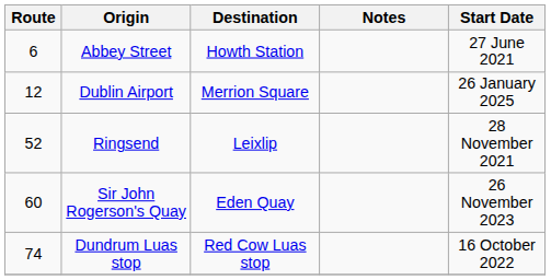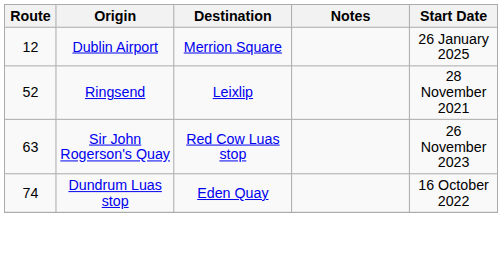- row: 6 | Abbey Street | Howth Station | 27 June 2021
Sir John Rogerson's Quay | Route: 60 -> 63
Sir John Rogerson's Quay | Destination: Eden Quay -> Red Cow Luas stop
Dundrum Luas stop | Destination: Red Cow Luas stop -> Eden Quay
